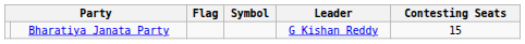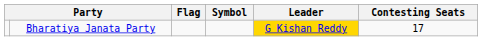Bharatiya Janata Party | Leader: no background -> gold background
Bharatiya Janata Party | Contesting Seats: 15 -> 17
